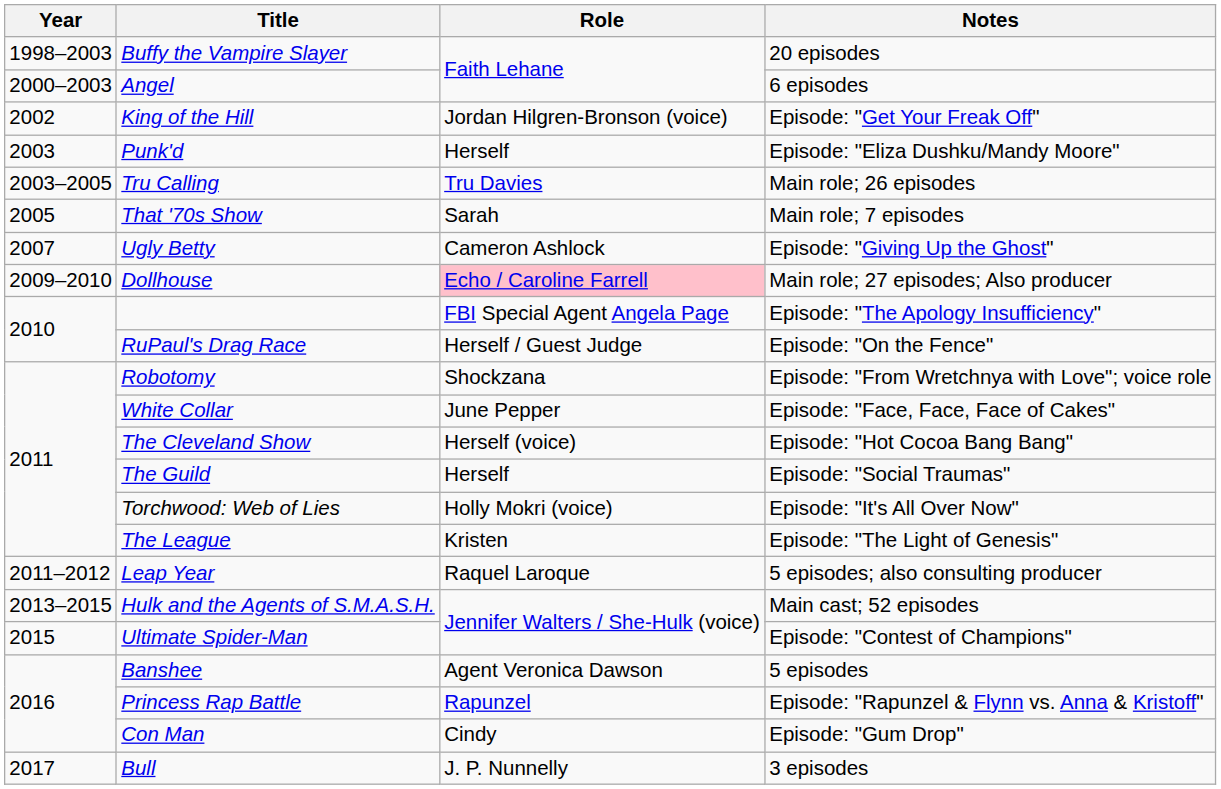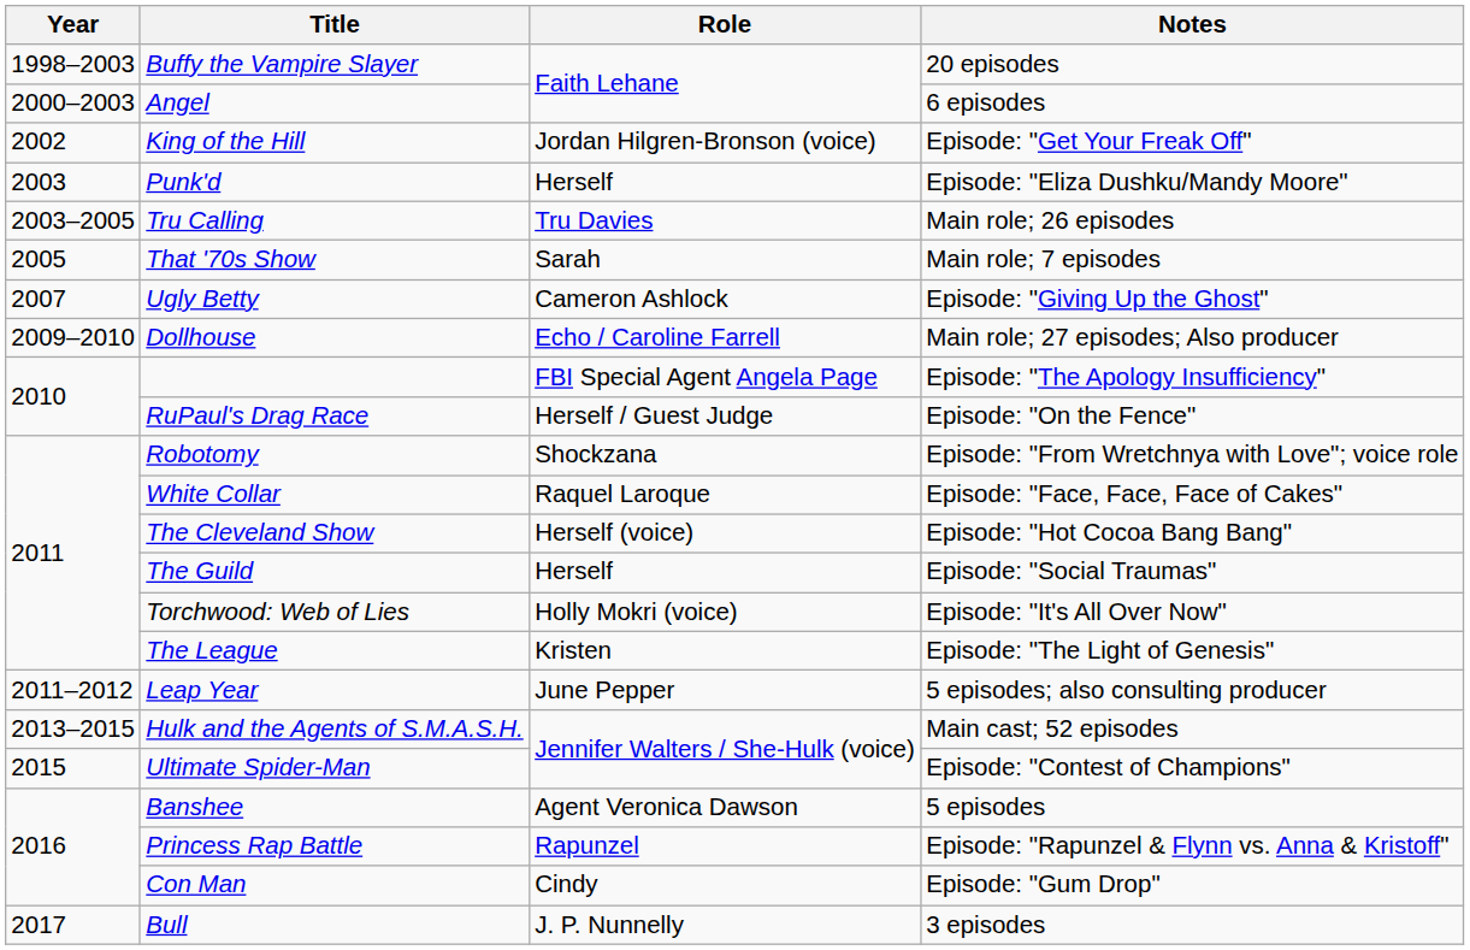Dollhouse | Role: pink background -> no background
White Collar | Role: June Pepper -> Raquel Laroque
Leap Year | Role: Raquel Laroque -> June Pepper
